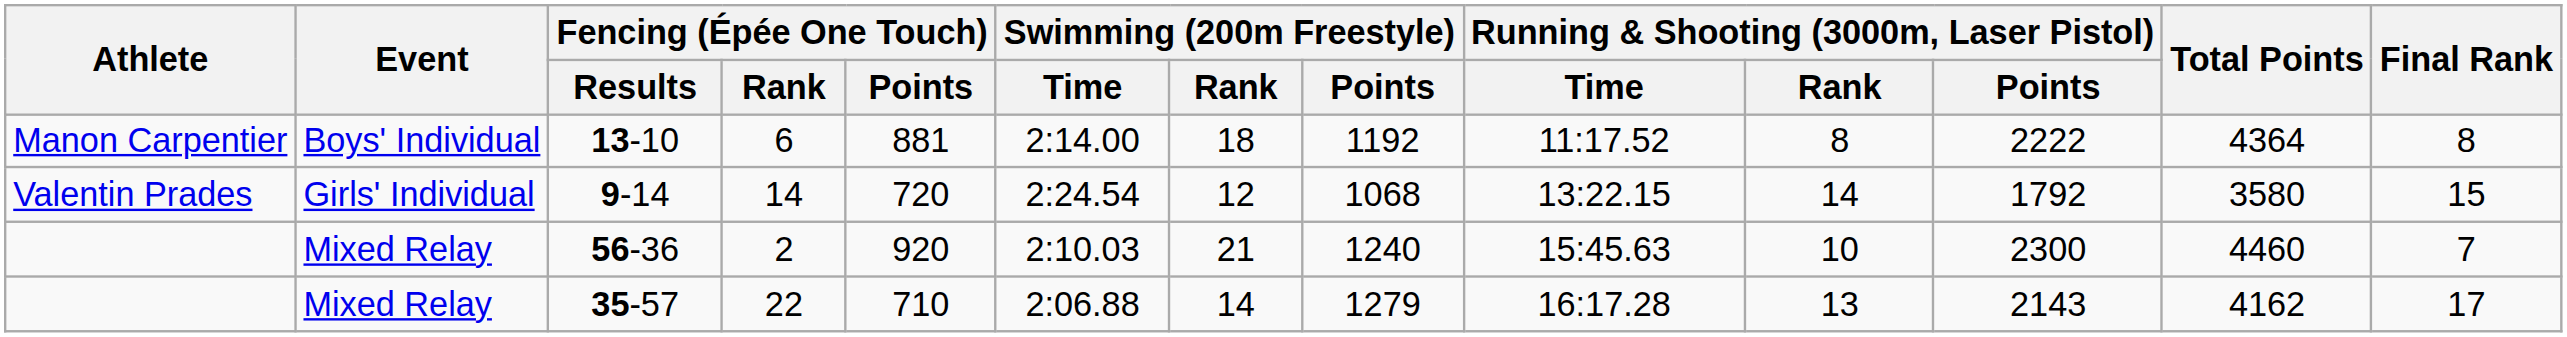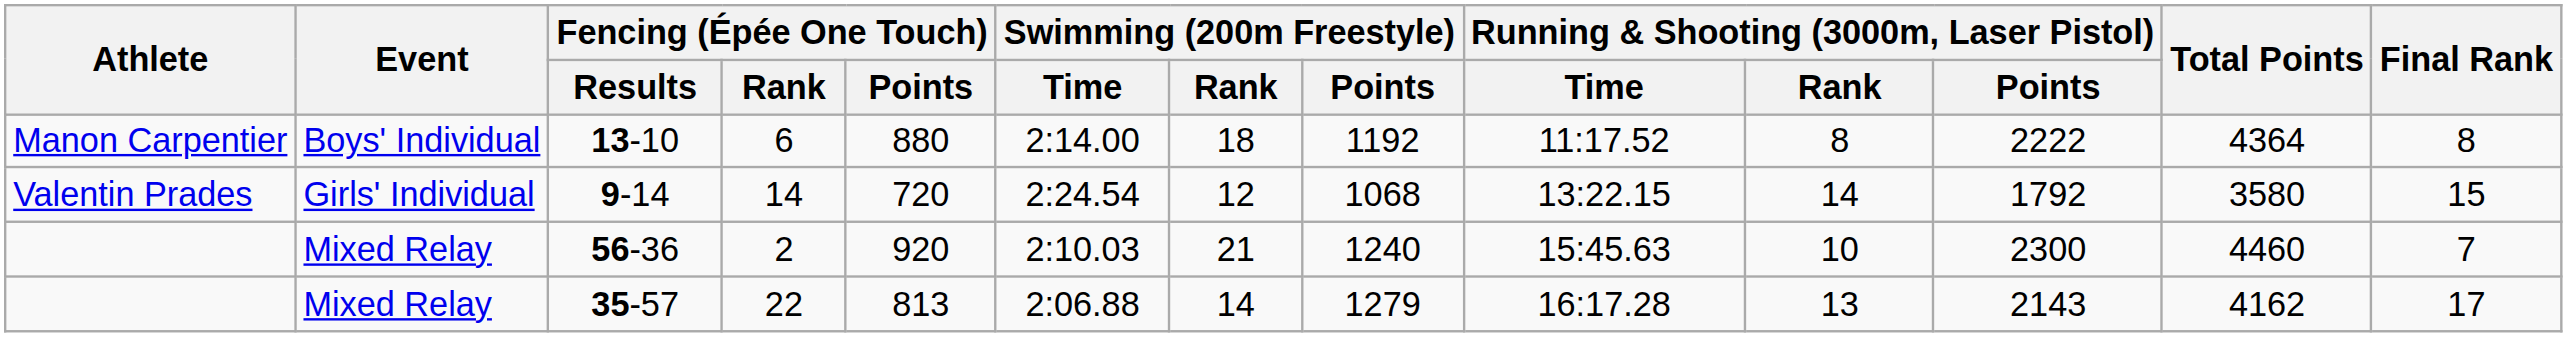13-10 | Fencing (Épée One Touch) / Points: 881 -> 880
35-57 | Fencing (Épée One Touch) / Points: 710 -> 813
